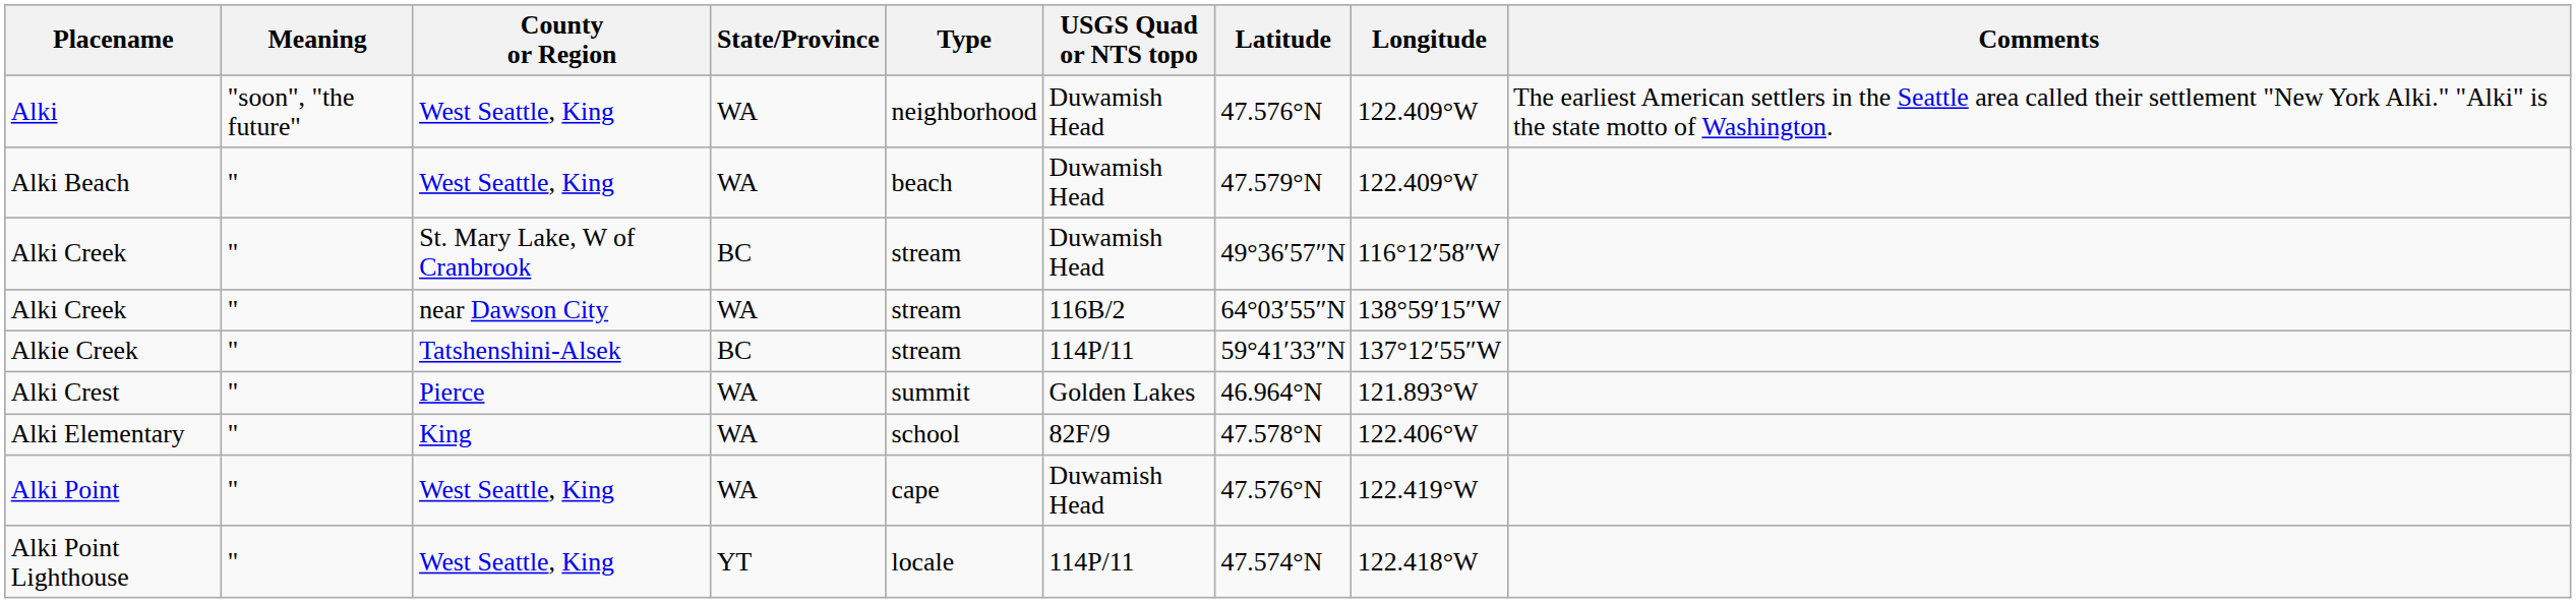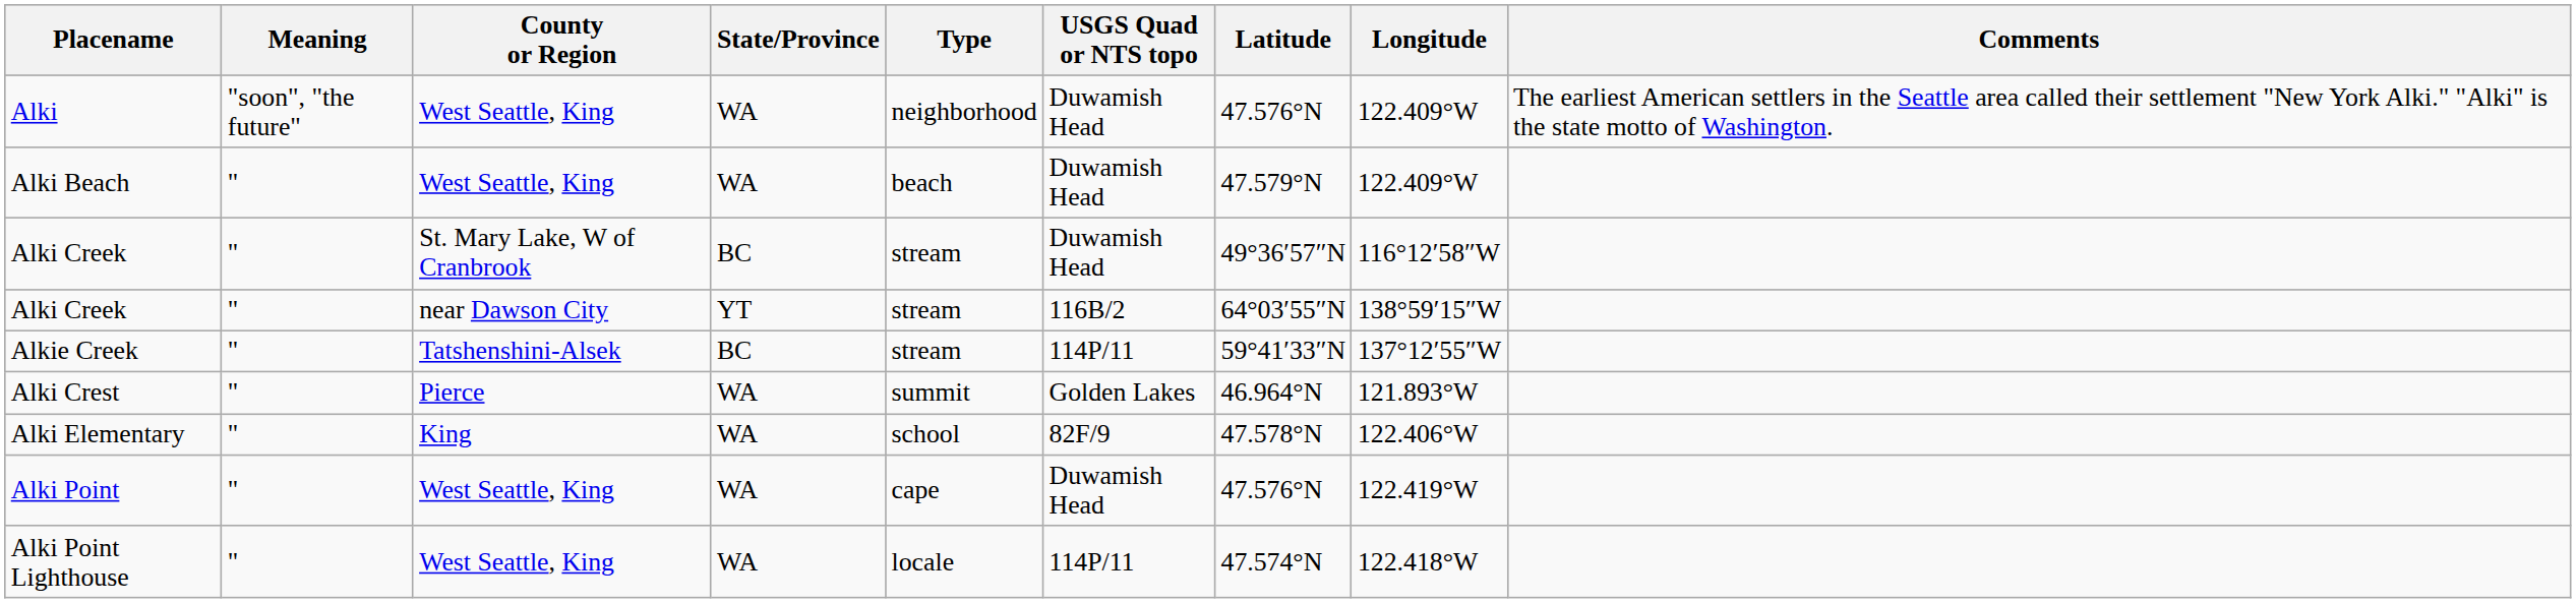Alki Creek / near Dawson City | State/Province: WA -> YT
Alki Point Lighthouse | State/Province: YT -> WA
